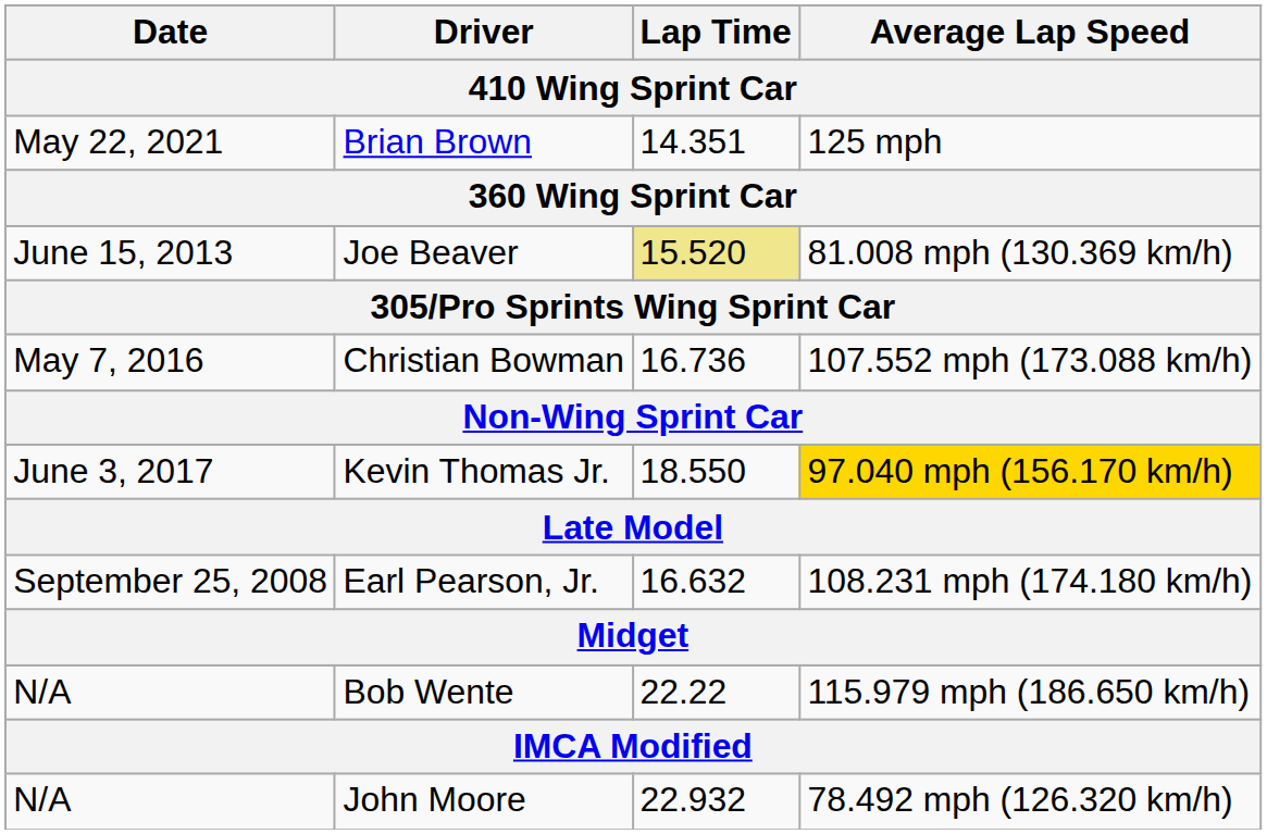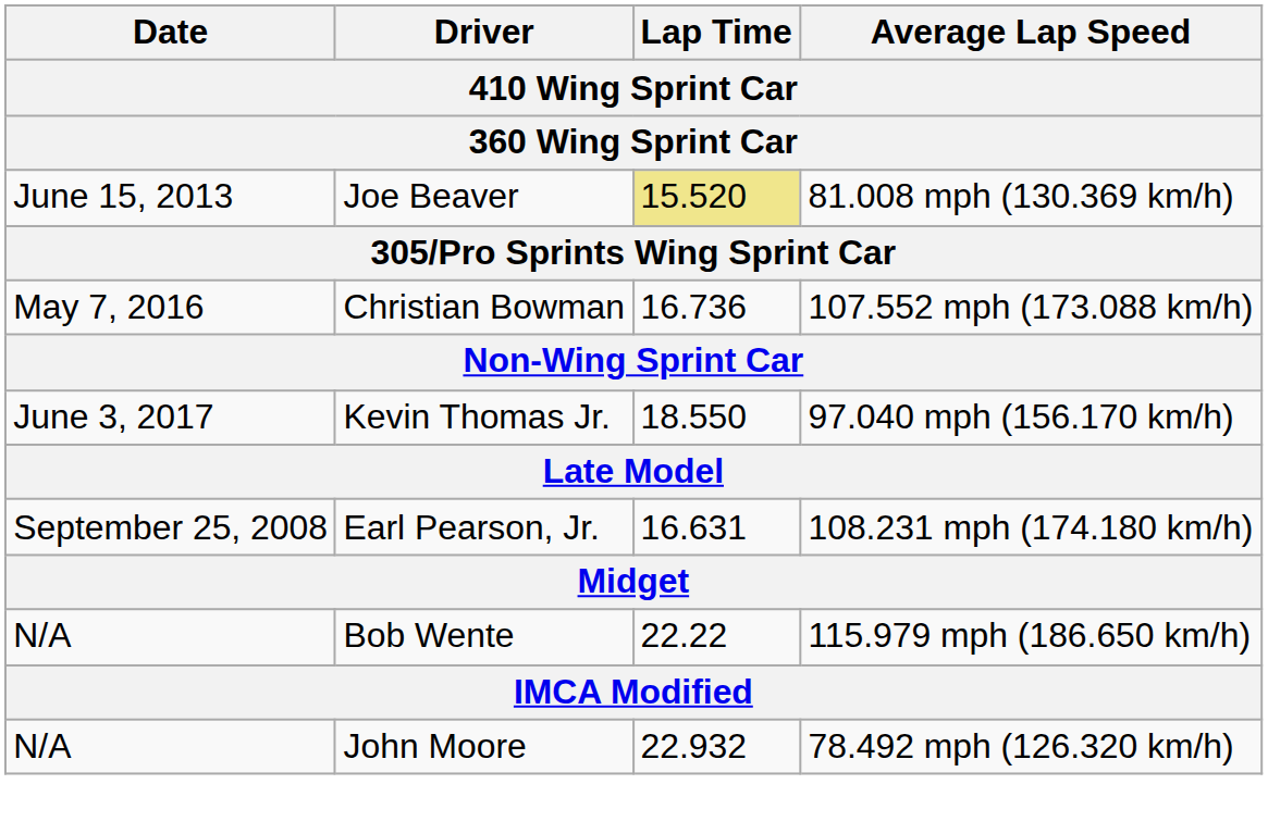- row: May 22, 2021 | Brian Brown | 14.351 | 125 mph
Kevin Thomas Jr. | Average Lap Speed: gold background -> no background
Earl Pearson, Jr. | Lap Time: 16.632 -> 16.631
